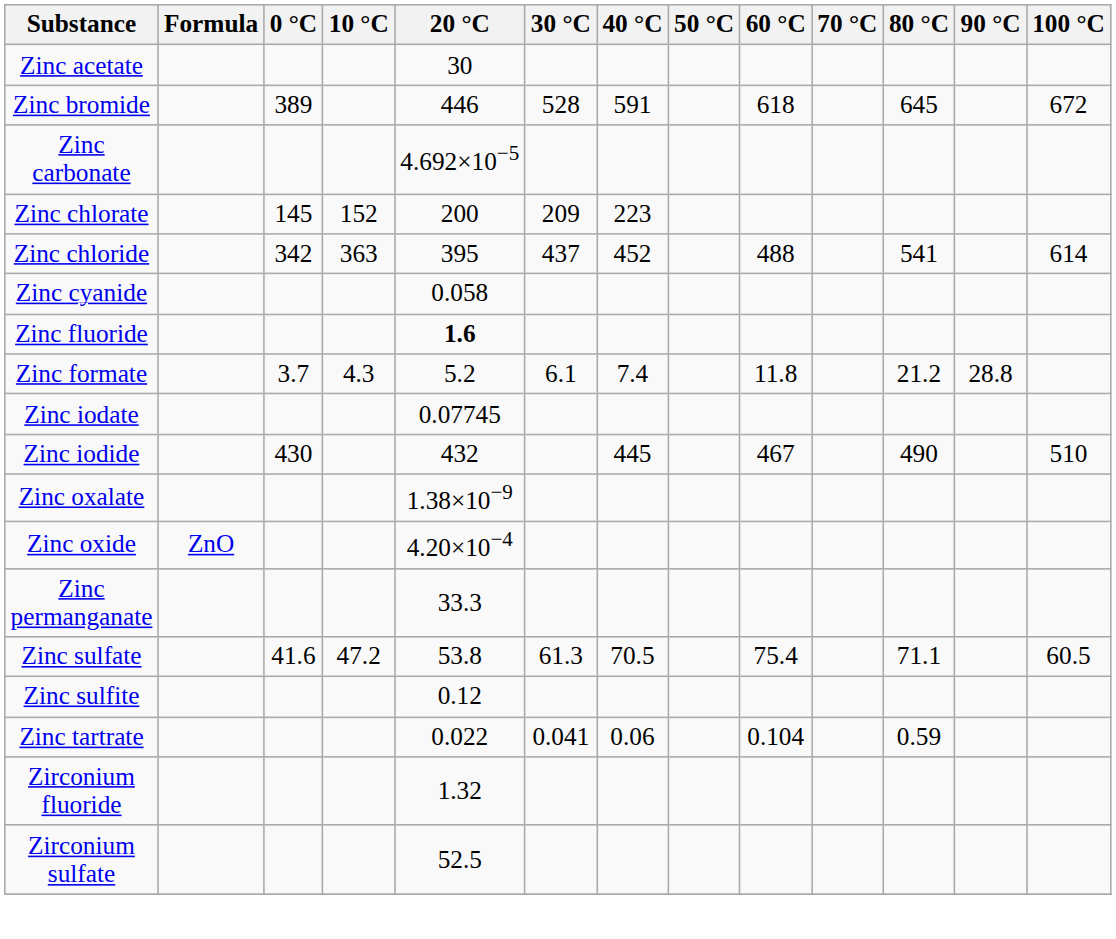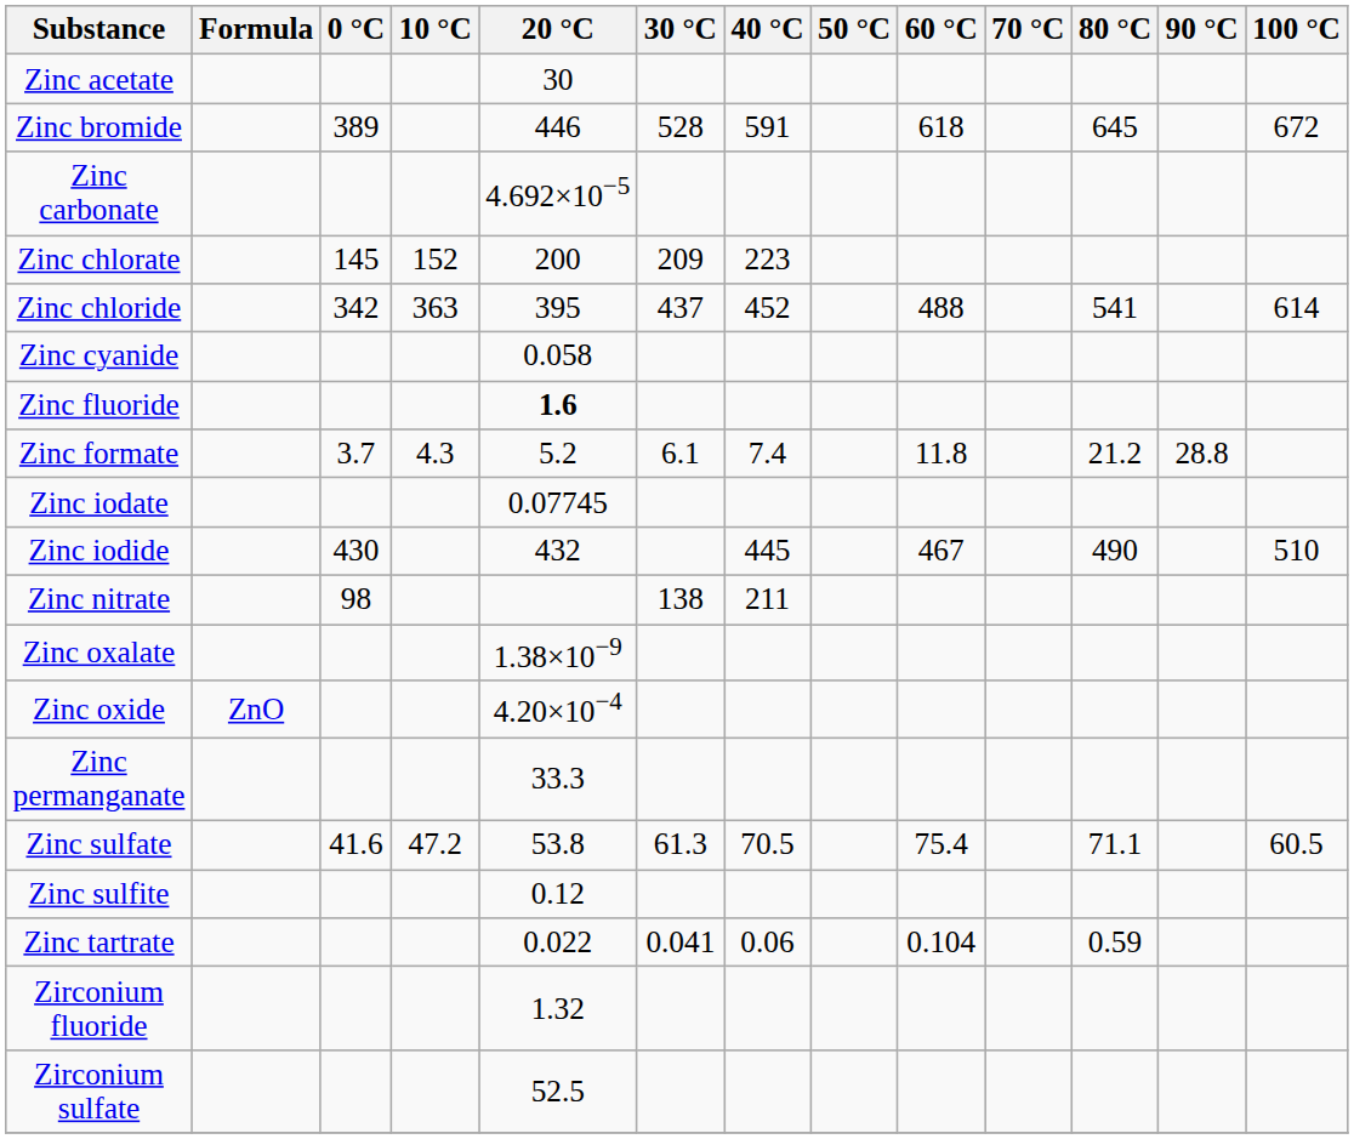+ row: Zinc nitrate | 98 | 138 | 211
